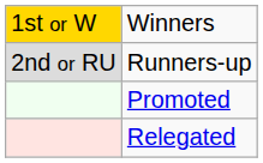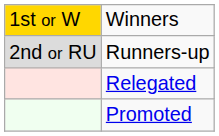rows swapped: Promoted <-> Relegated
